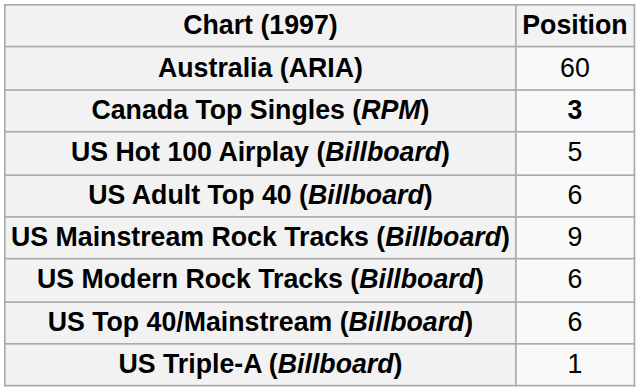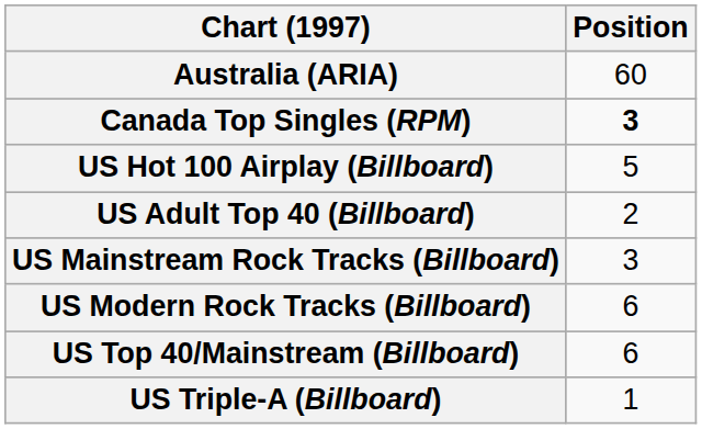US Adult Top 40 (Billboard) | Position: 6 -> 2
US Mainstream Rock Tracks (Billboard) | Position: 9 -> 3
